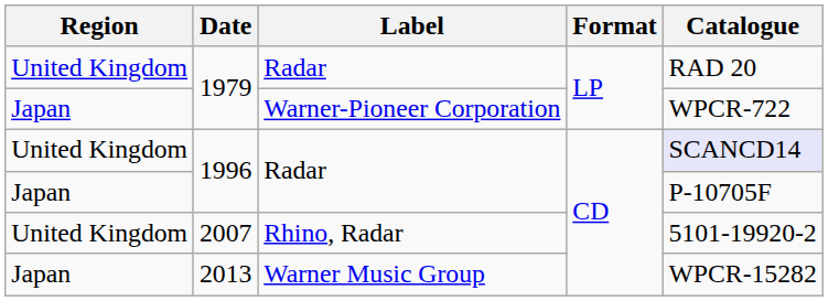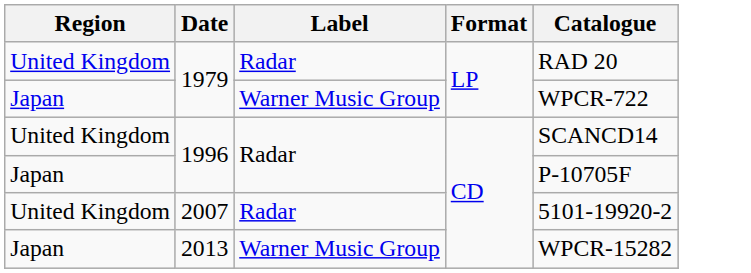Japan / 1979 | Label: Warner-Pioneer Corporation -> Warner Music Group
United Kingdom / 1996 | Catalogue: lavender background -> no background
2007 | Label: Rhino, Radar -> Radar
